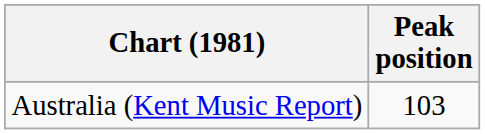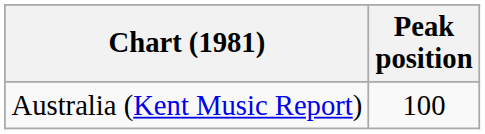Australia (Kent Music Report) | Peak position: 103 -> 100
